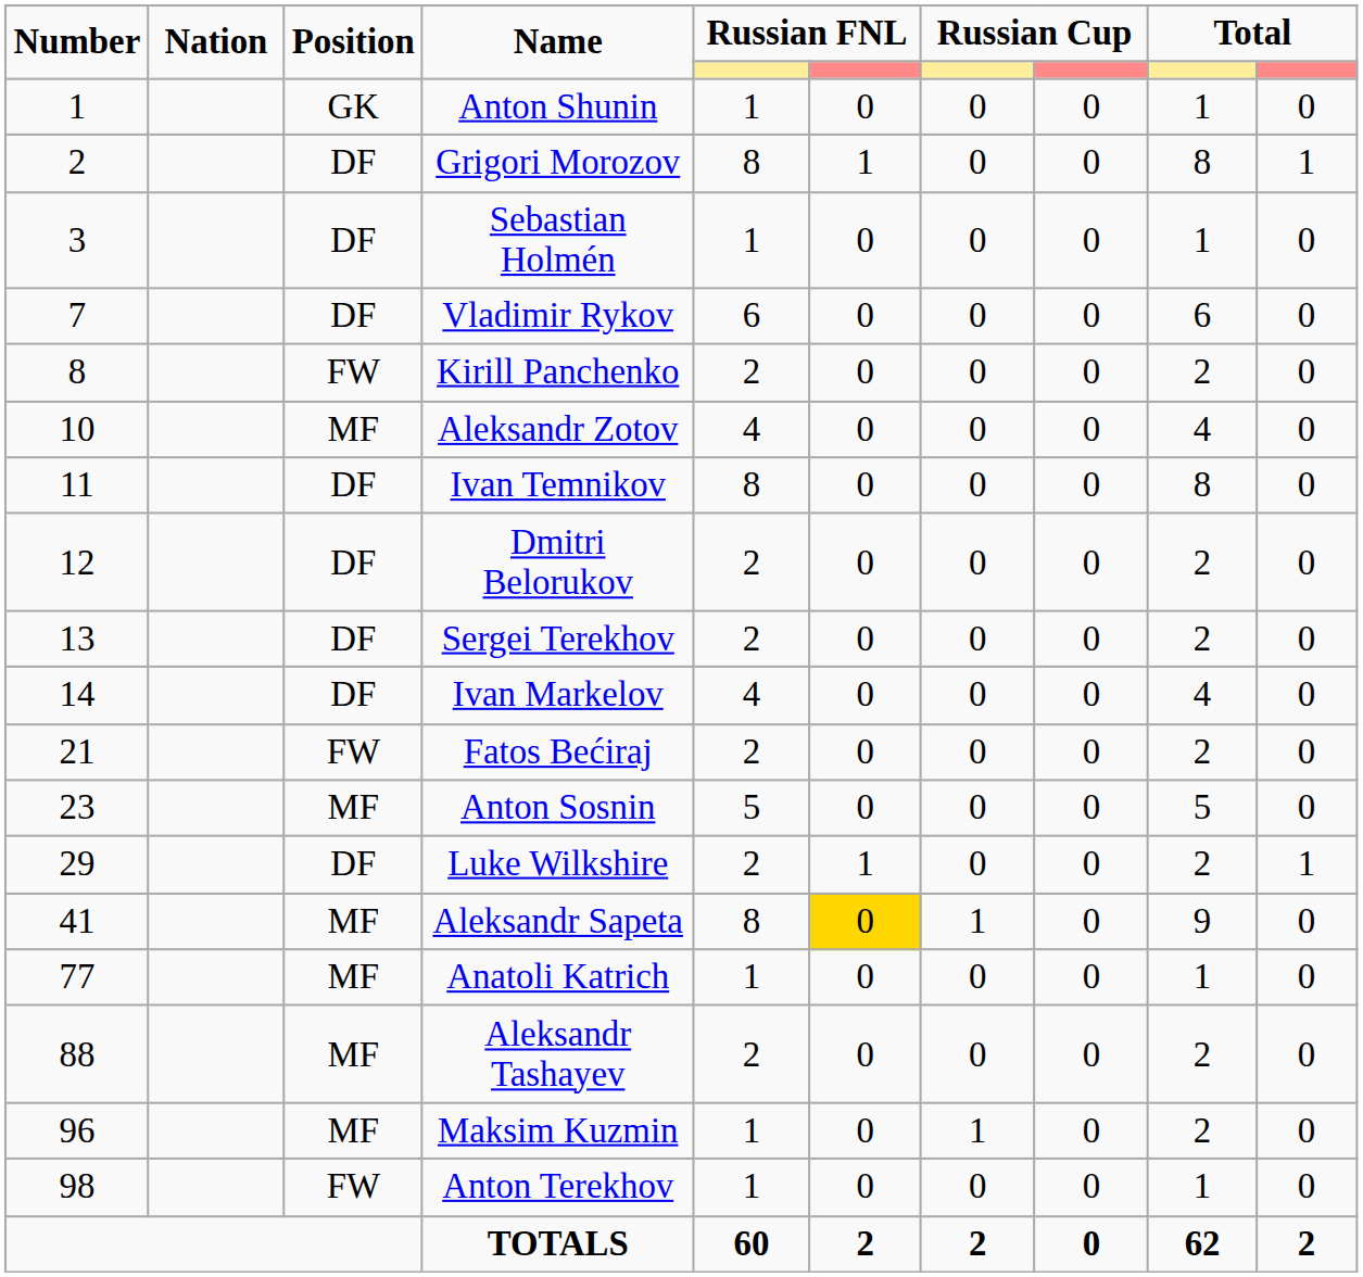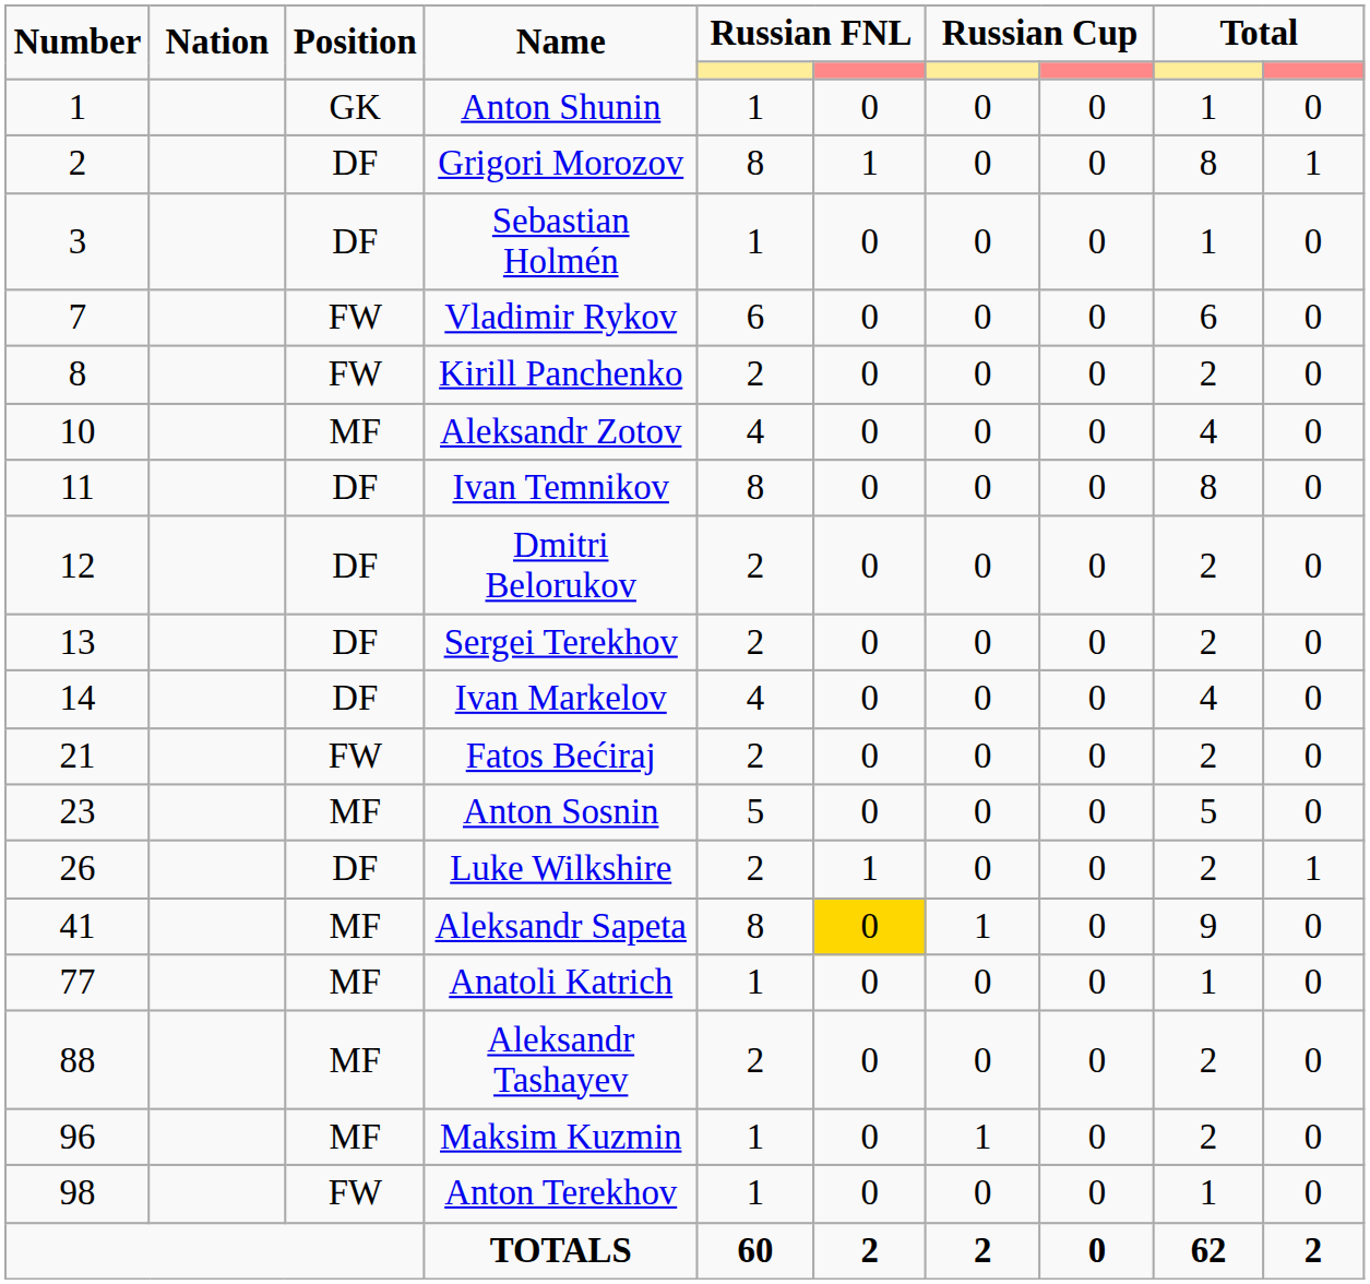Vladimir Rykov | Position: DF -> FW
Luke Wilkshire | Number: 29 -> 26
